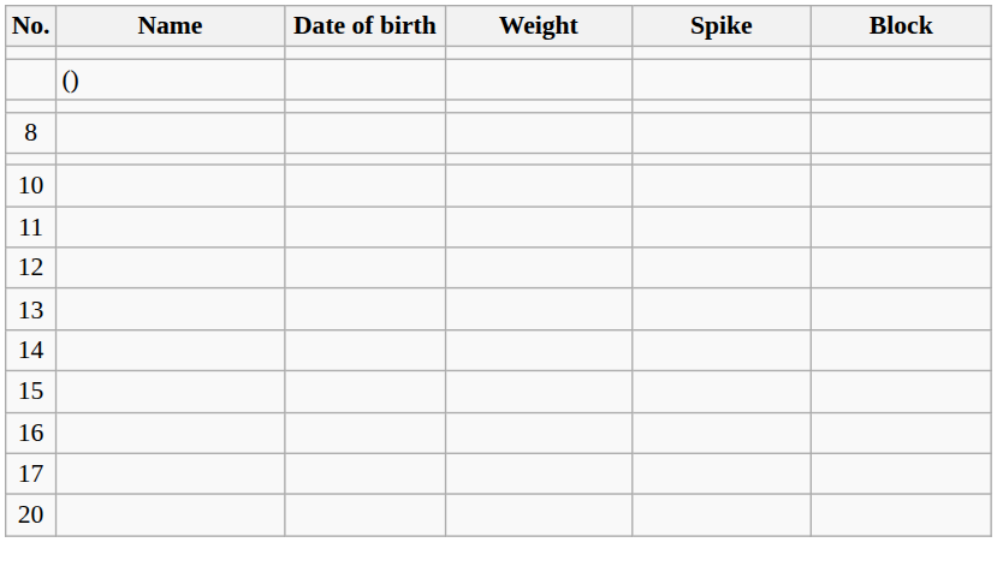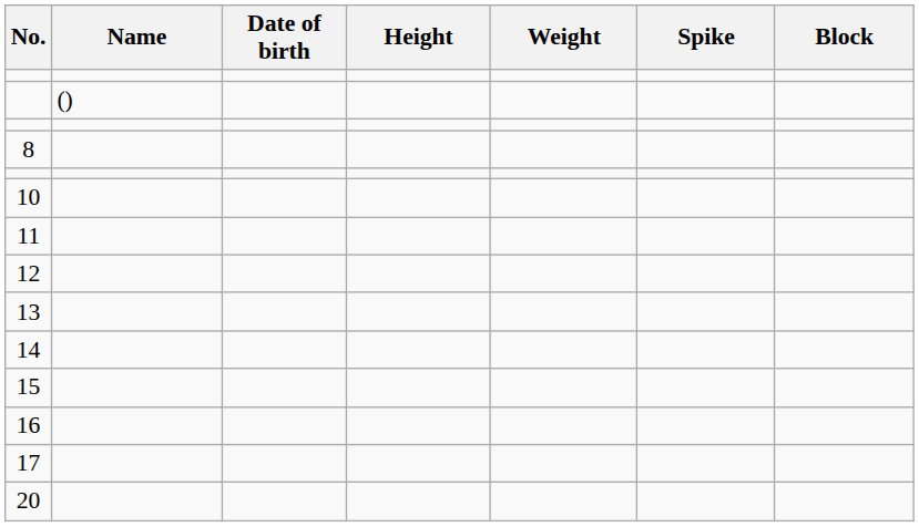+ column: Height
